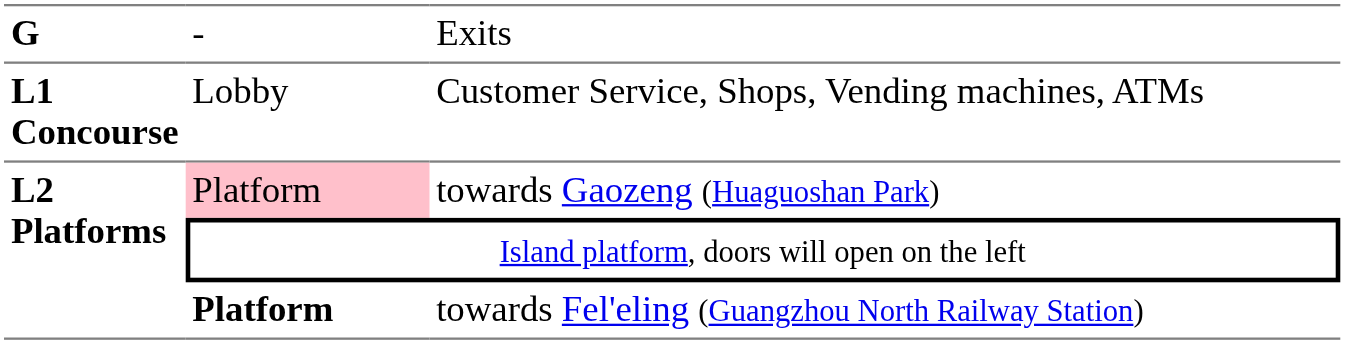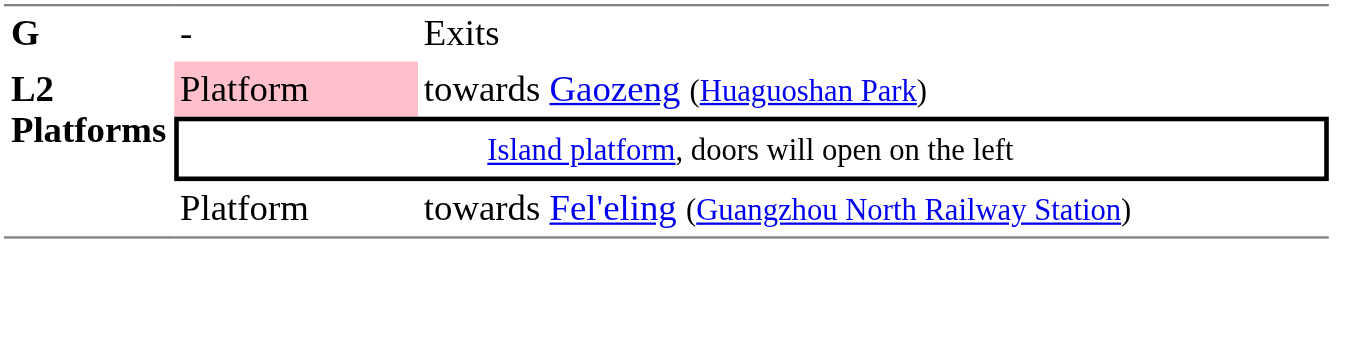- row: L1 Concourse | Lobby | Customer Service, Shops, Vending machines, ATMs
towards Fel'eling (Guangzhou North Railway Station) | column 2: bold -> normal
